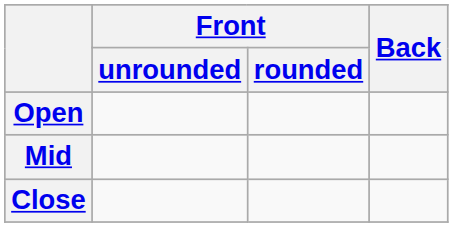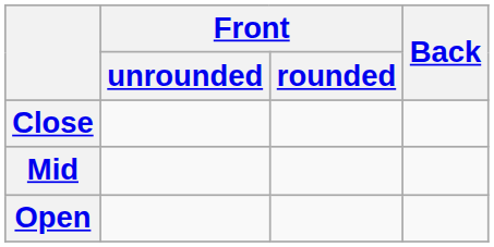rows swapped: Close <-> Open
